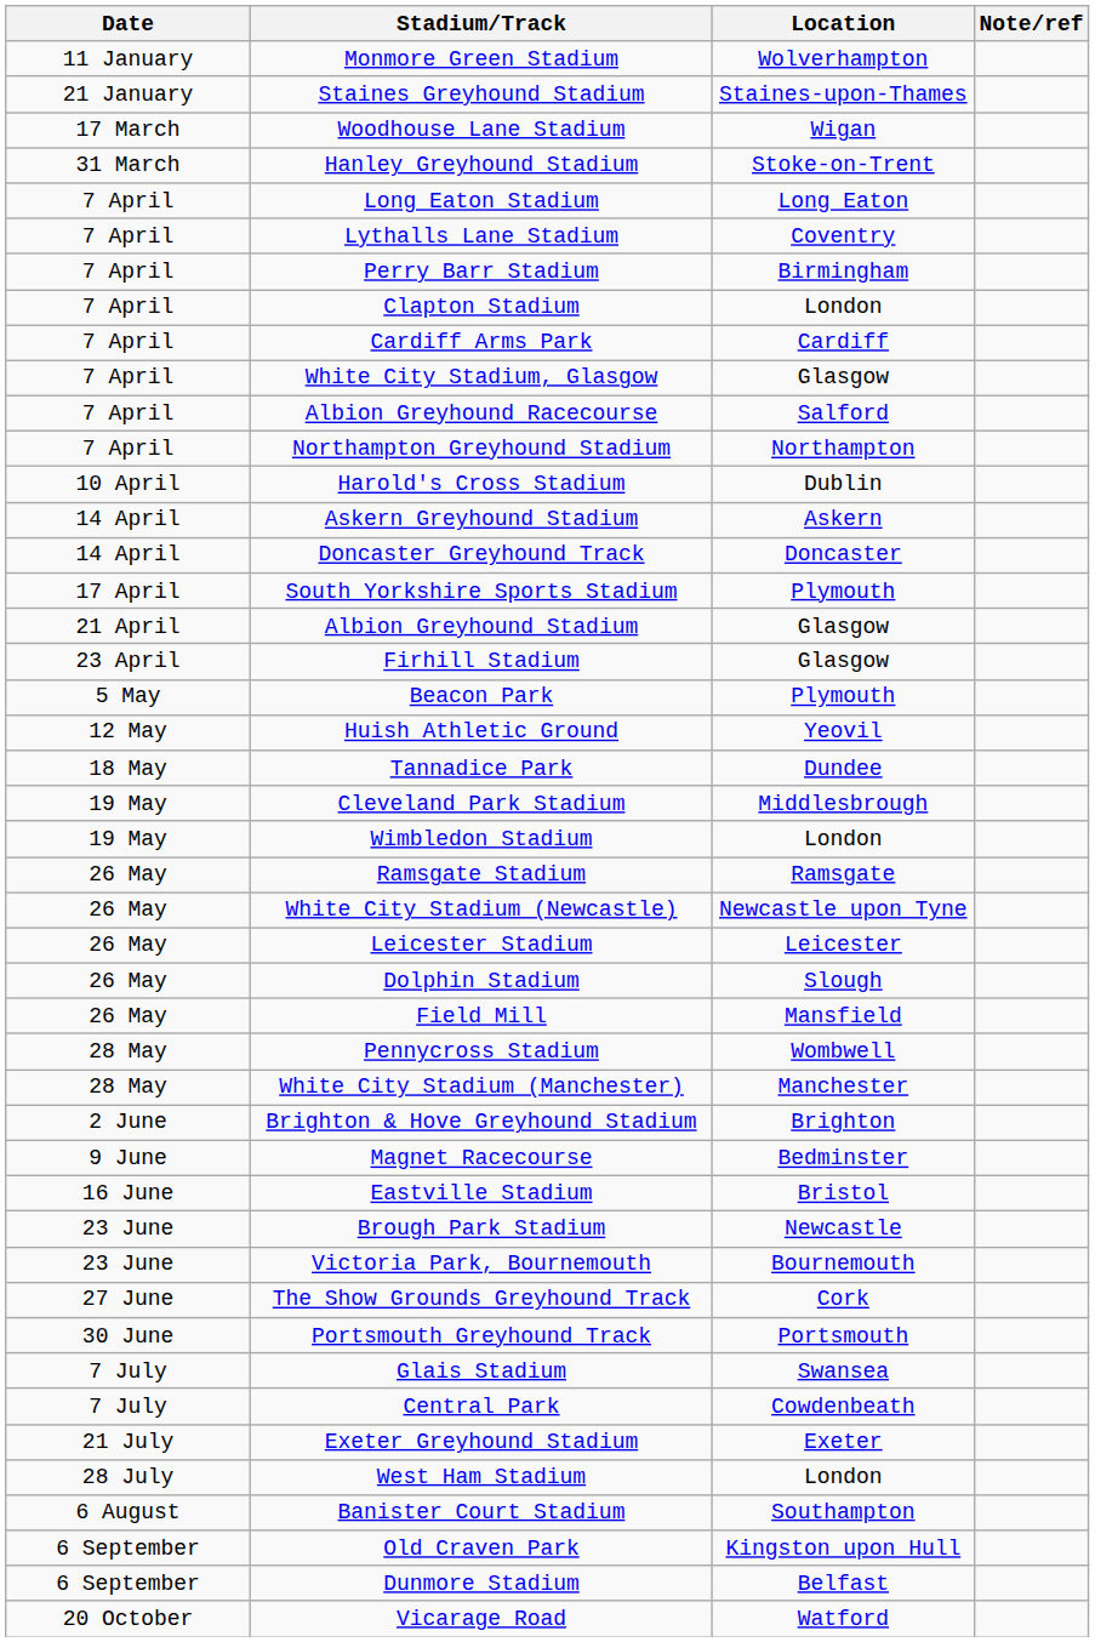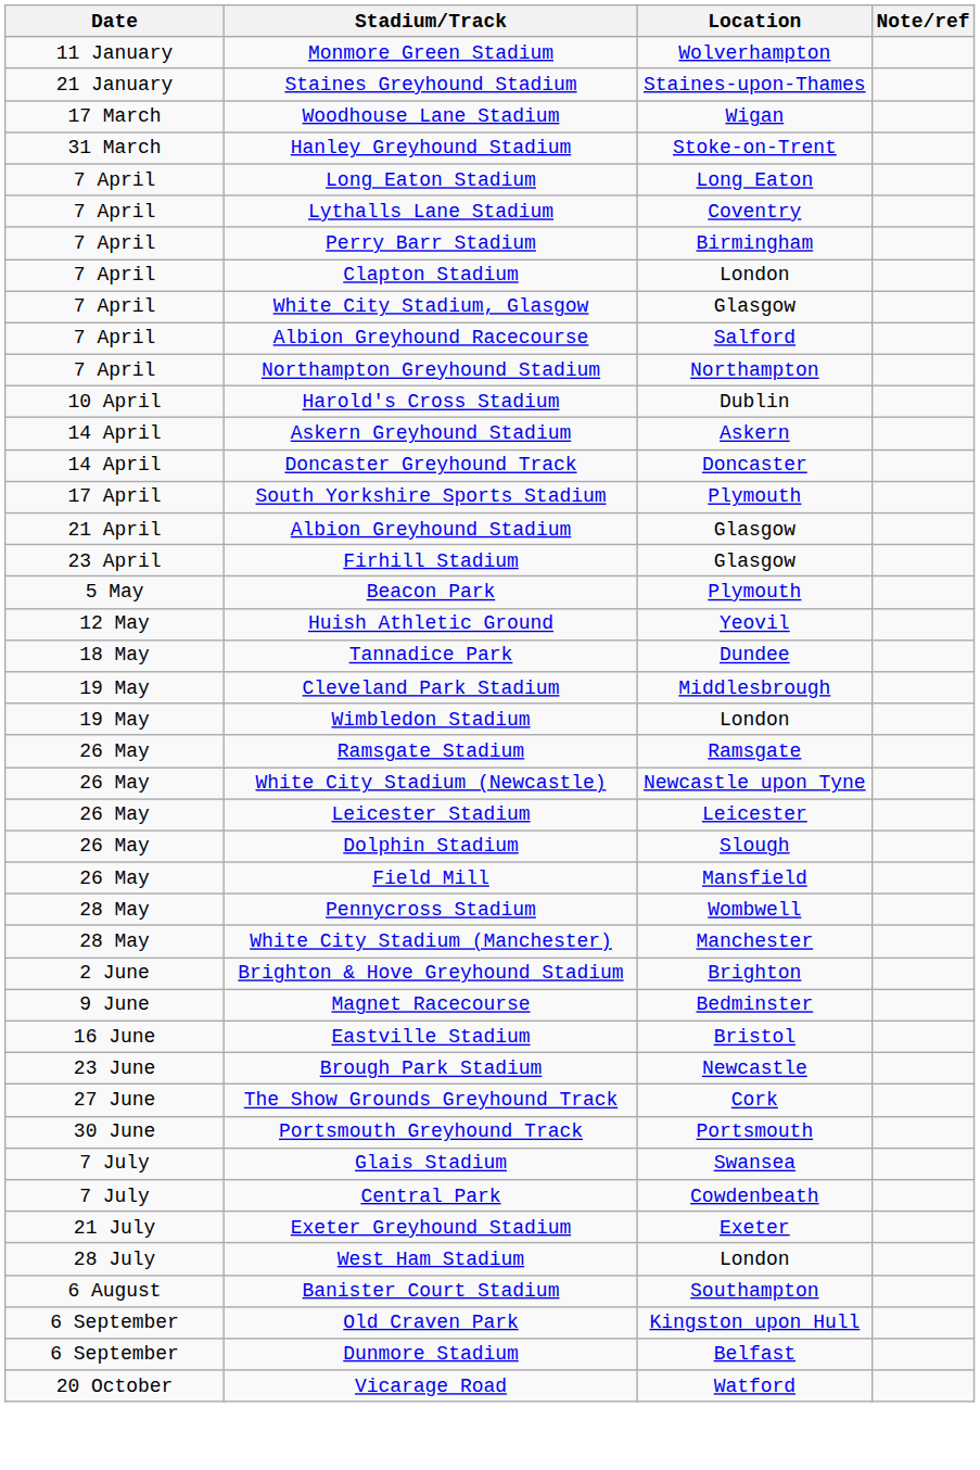- row: 7 April | Cardiff Arms Park | Cardiff
- row: 23 June | Victoria Park, Bournemouth | Bournemouth
